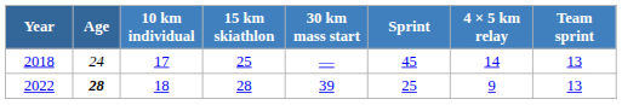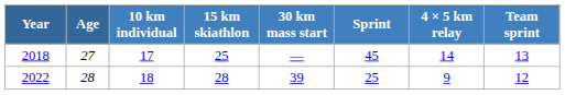2018 | Age: 24 -> 27
2022 | Age: bold -> normal
2022 | Team sprint: 13 -> 12
